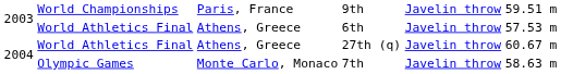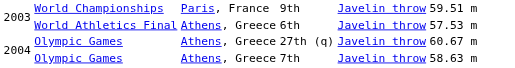27th (q) | column 2: World Athletics Final -> Olympic Games
7th | column 3: Monte Carlo, Monaco -> Athens, Greece
